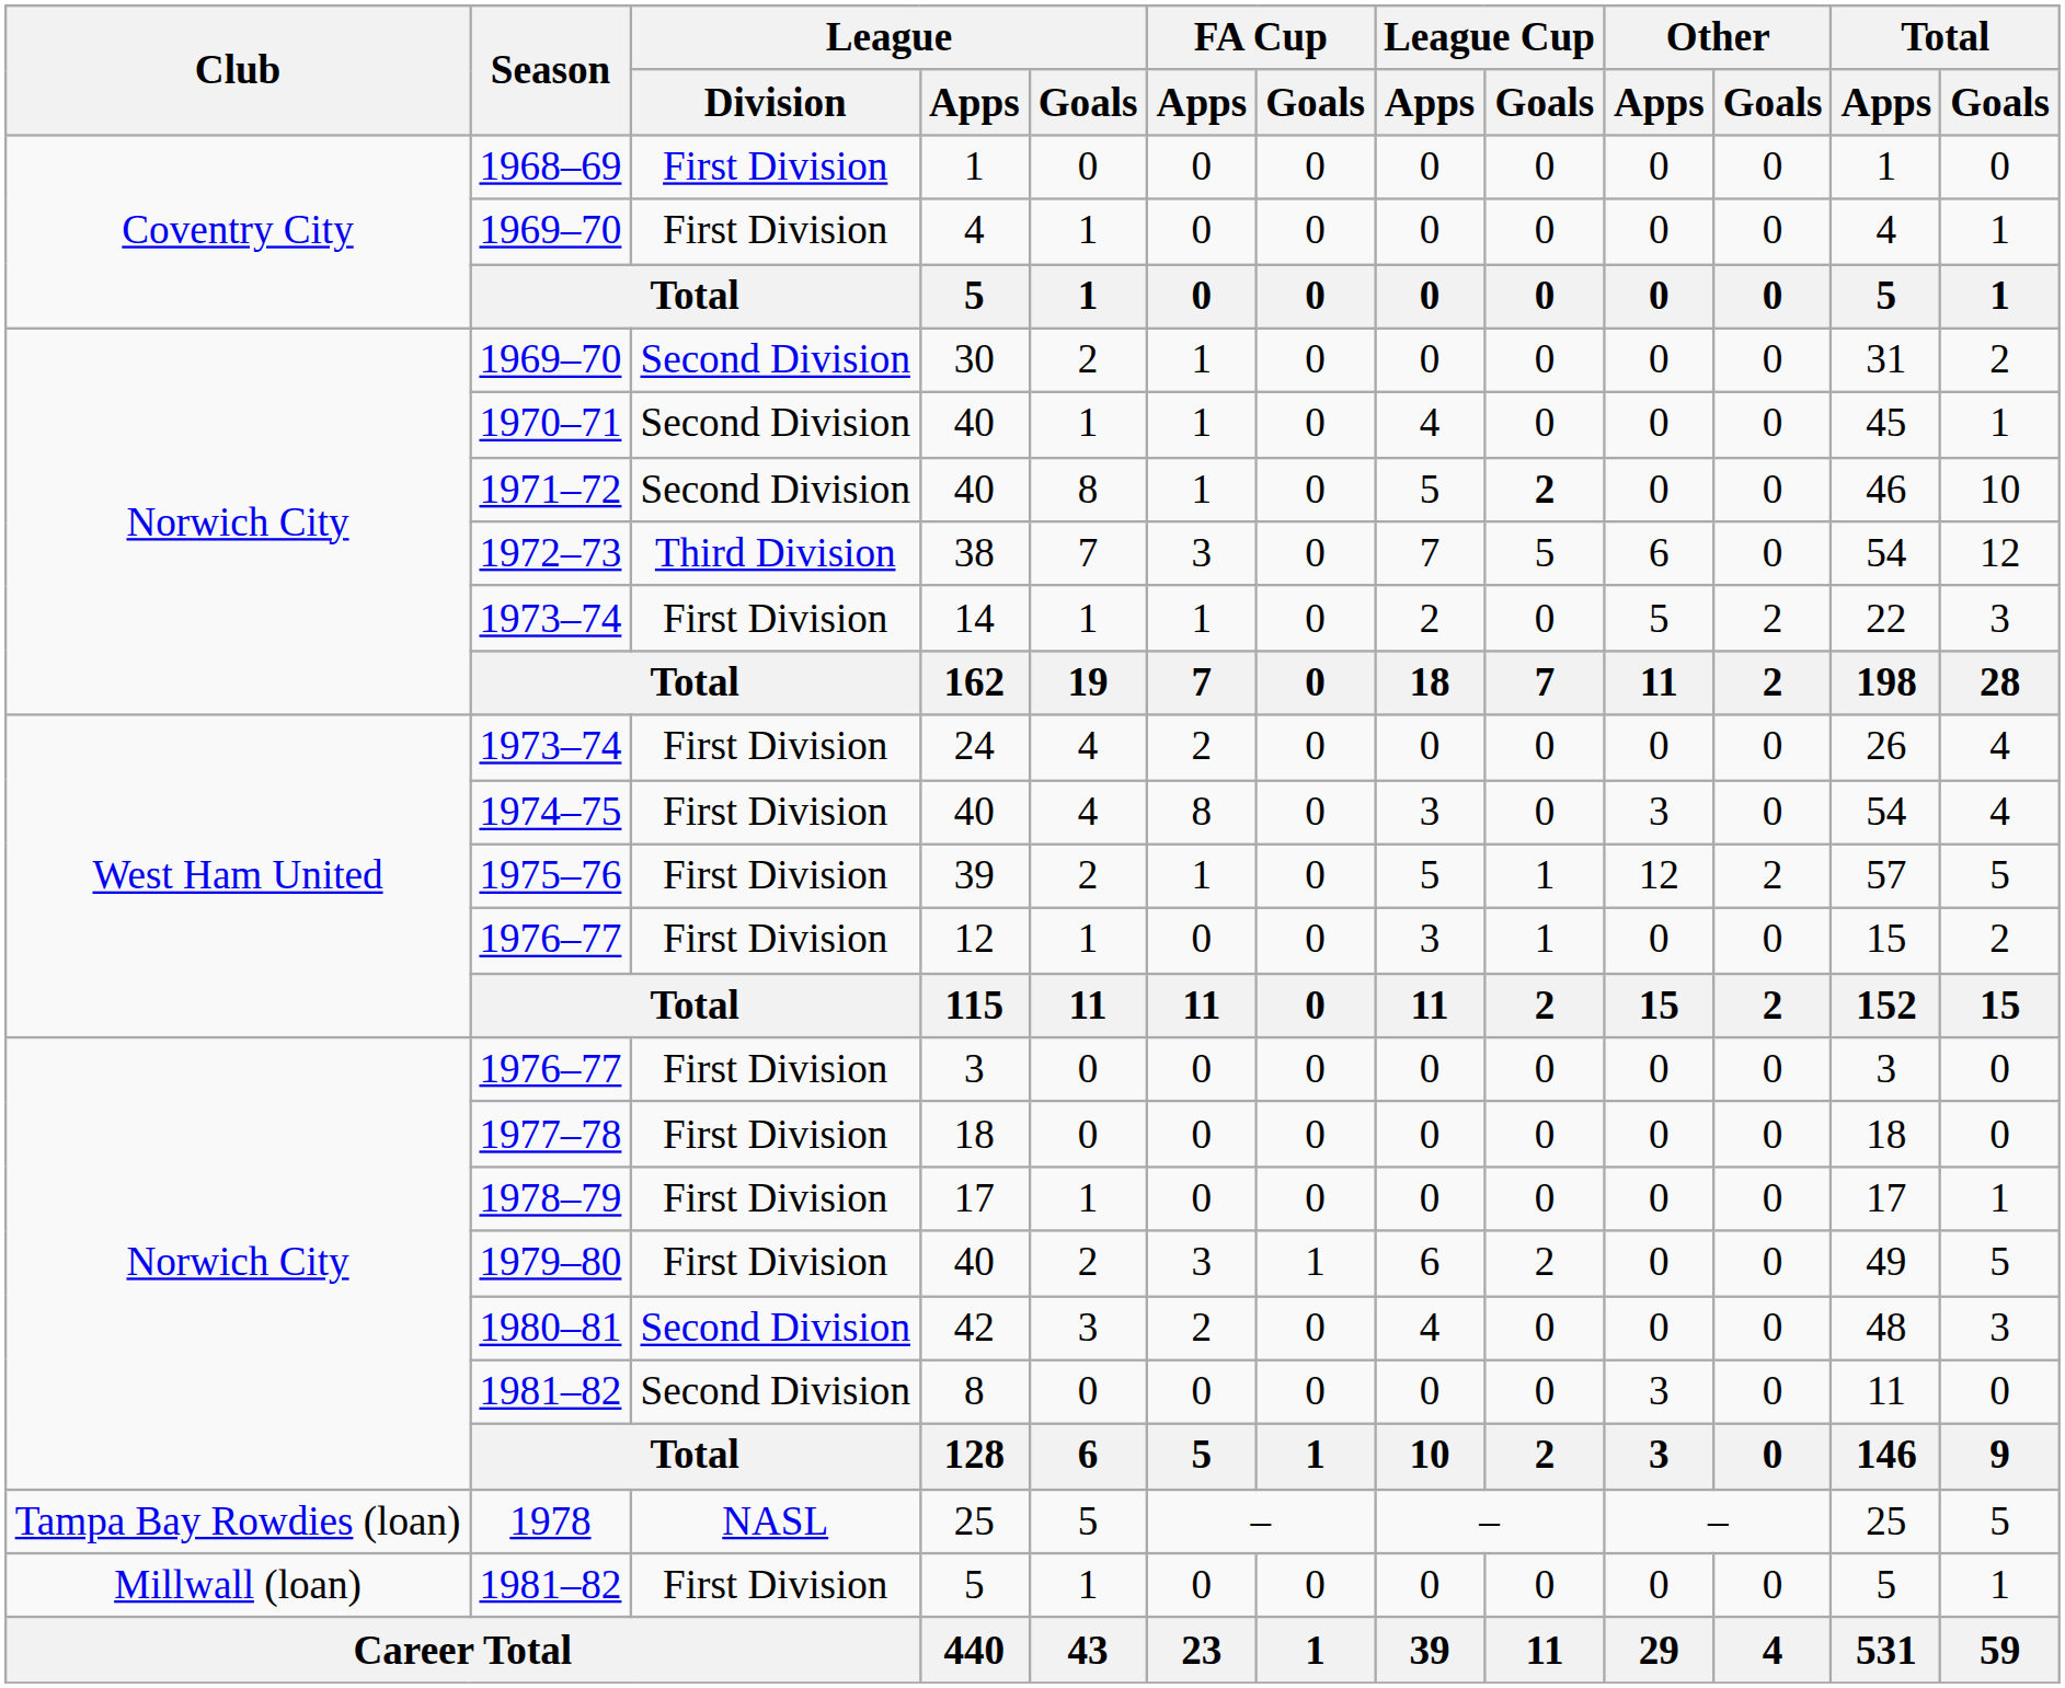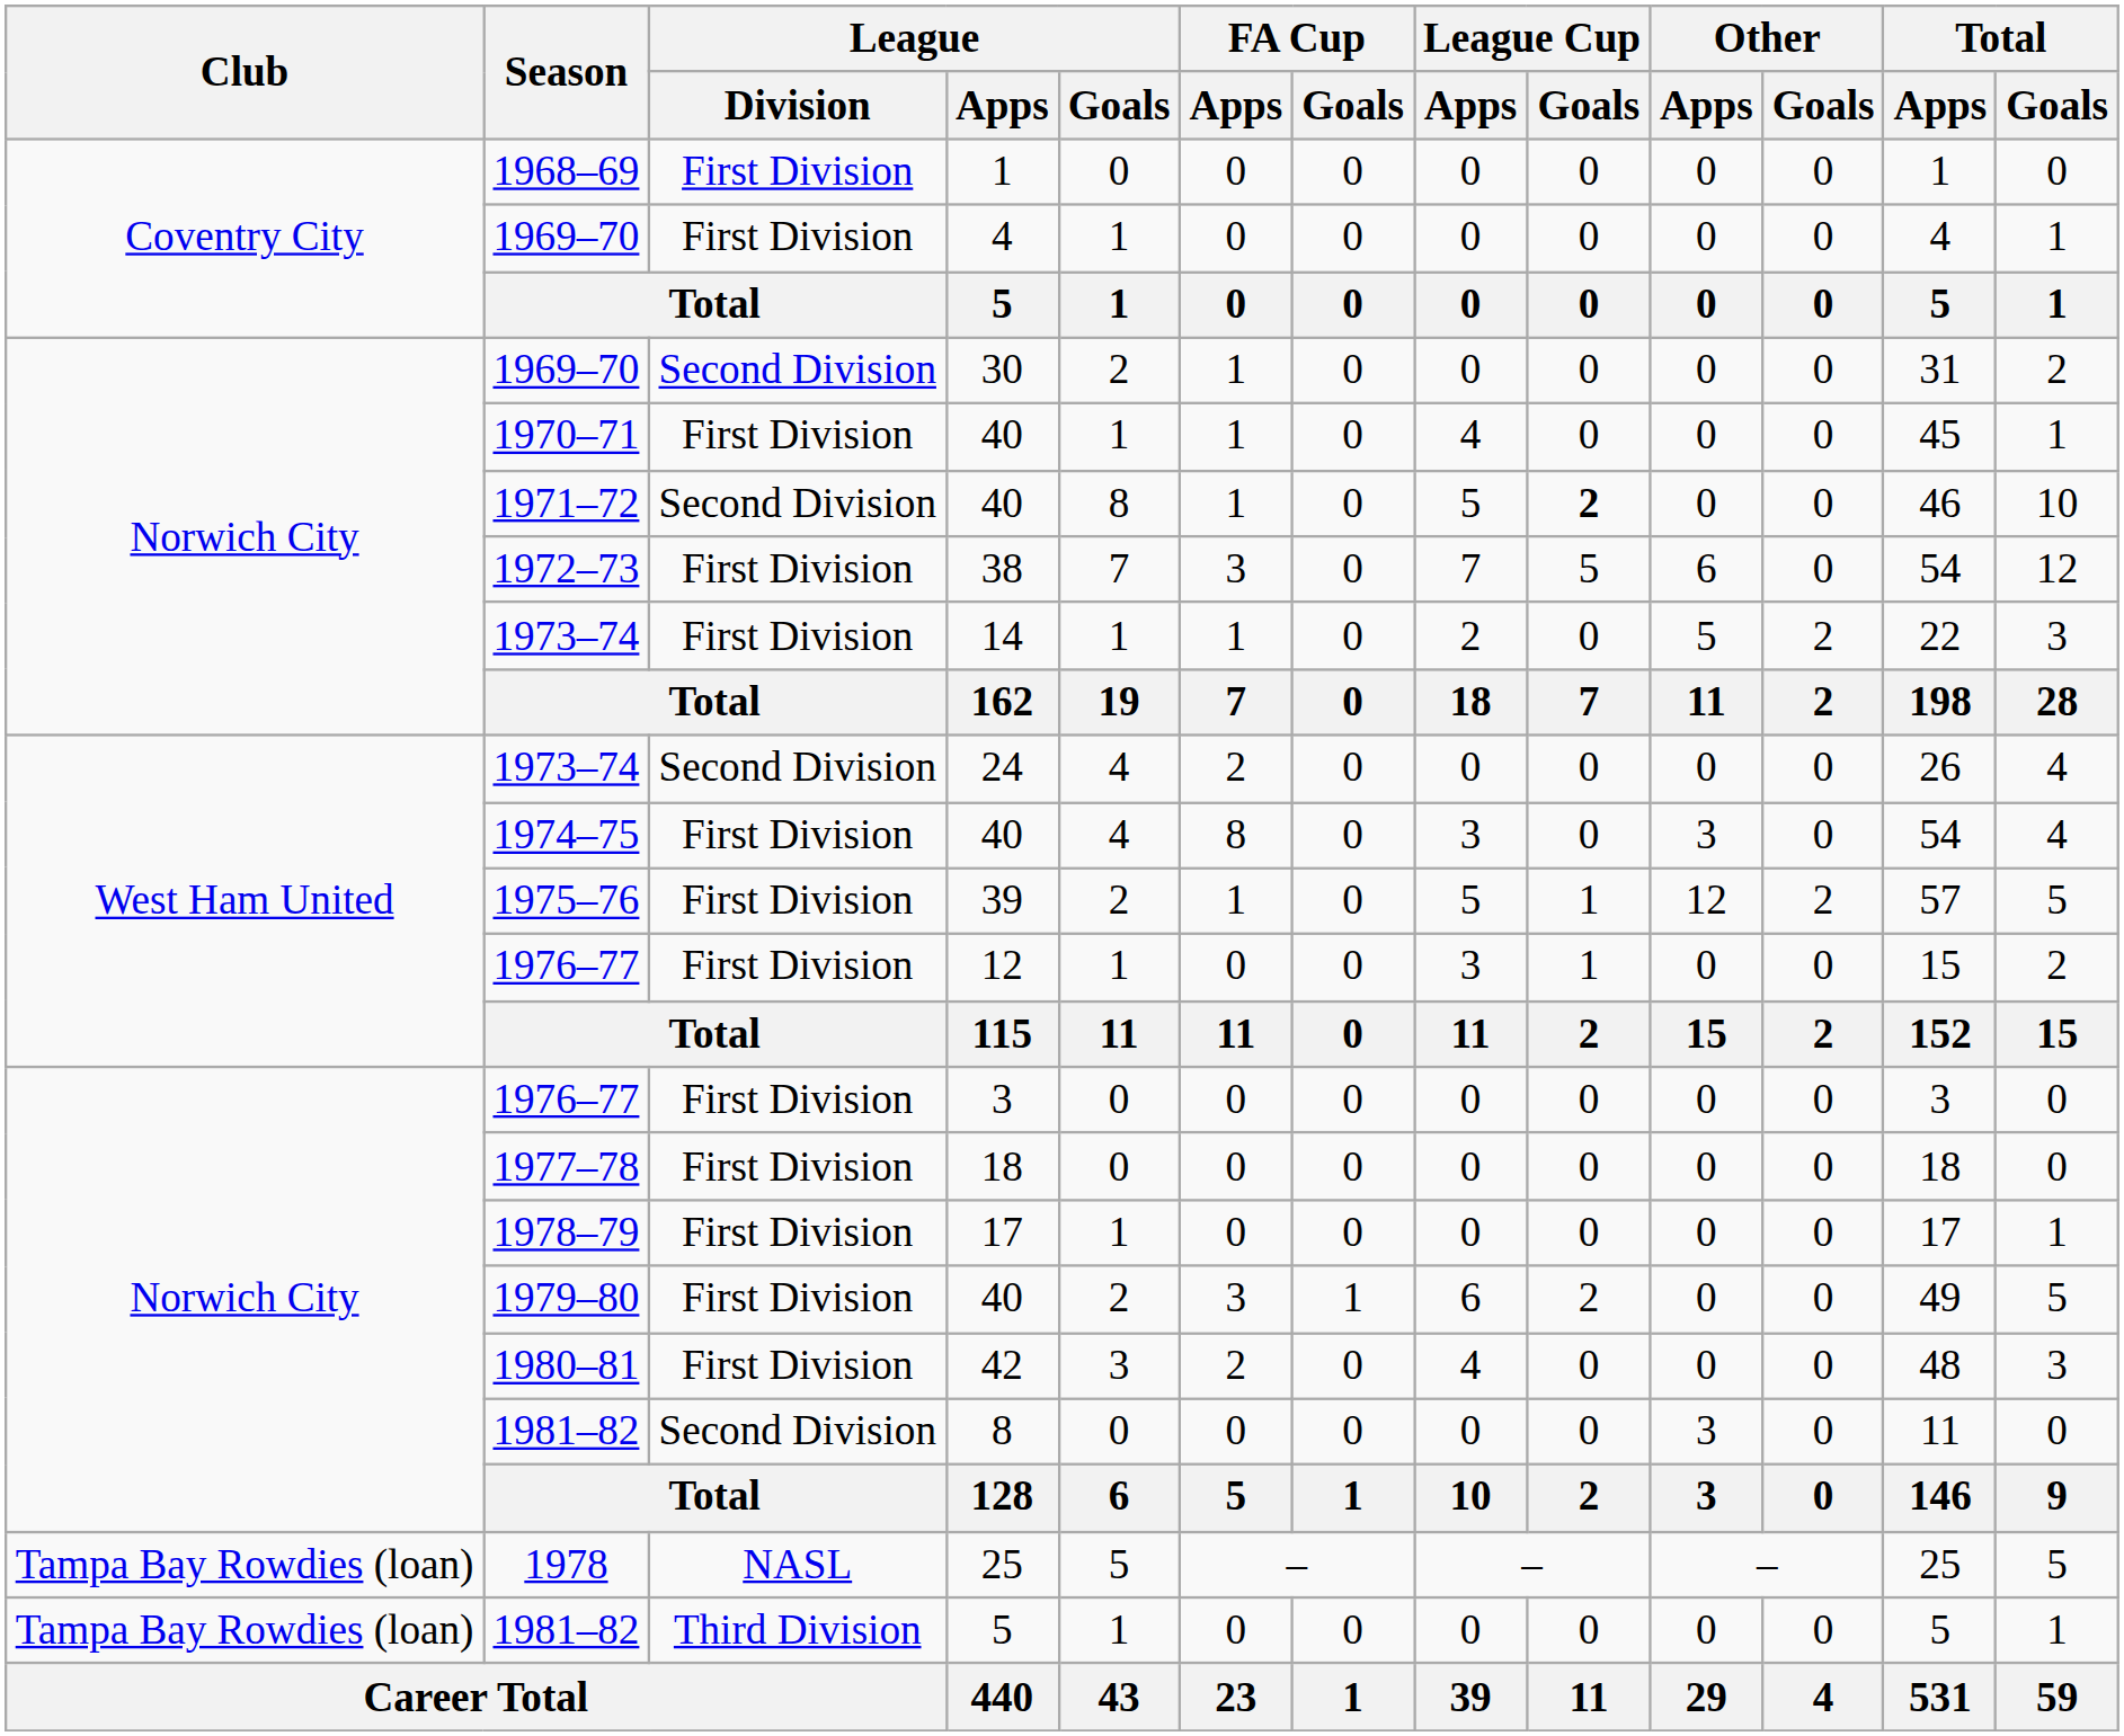1970–71 / 40 | League / Division: Second Division -> First Division
38 | League / Division: Third Division -> First Division
24 | League / Division: First Division -> Second Division
42 | League / Division: Second Division -> First Division
1981–82 / 5 | Club: Millwall (loan) -> Tampa Bay Rowdies (loan)
1981–82 / 5 | League / Division: First Division -> Third Division
